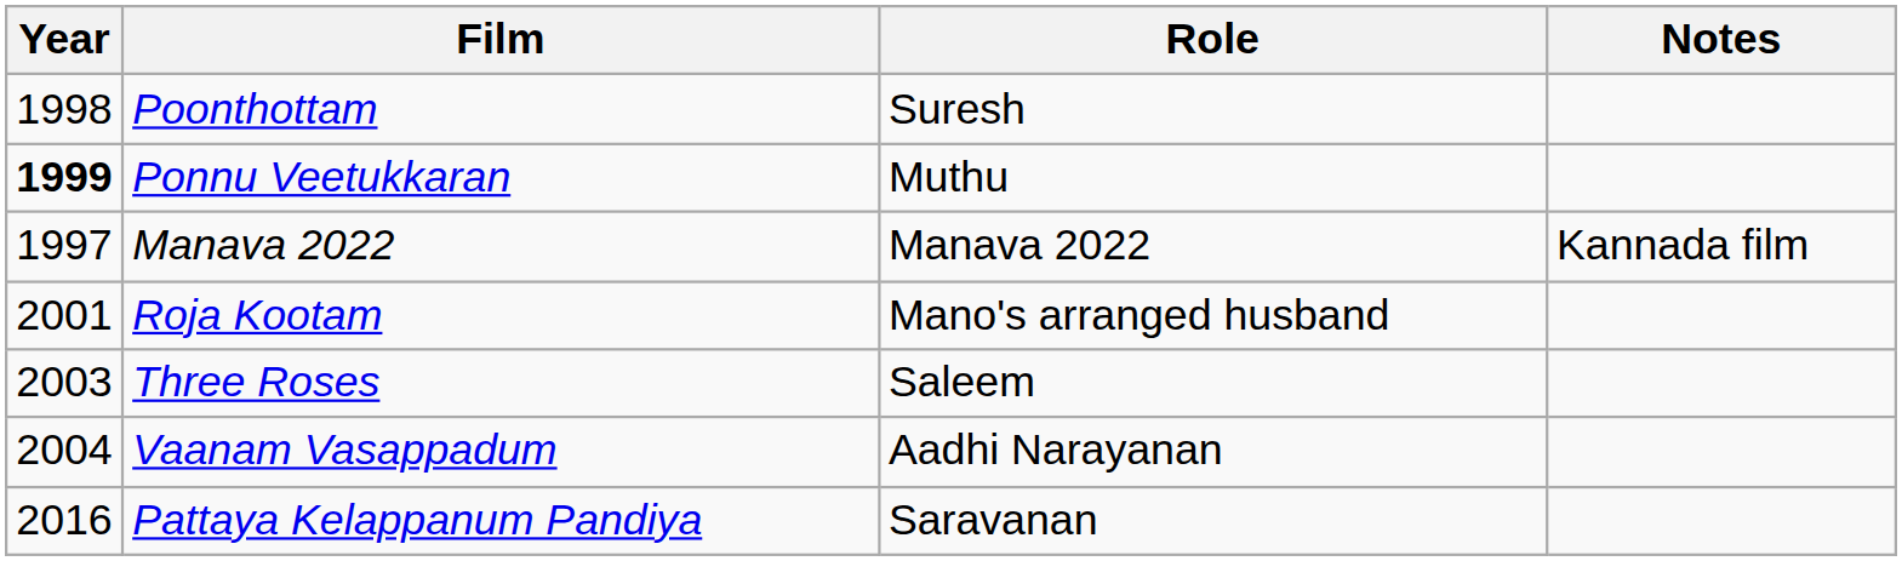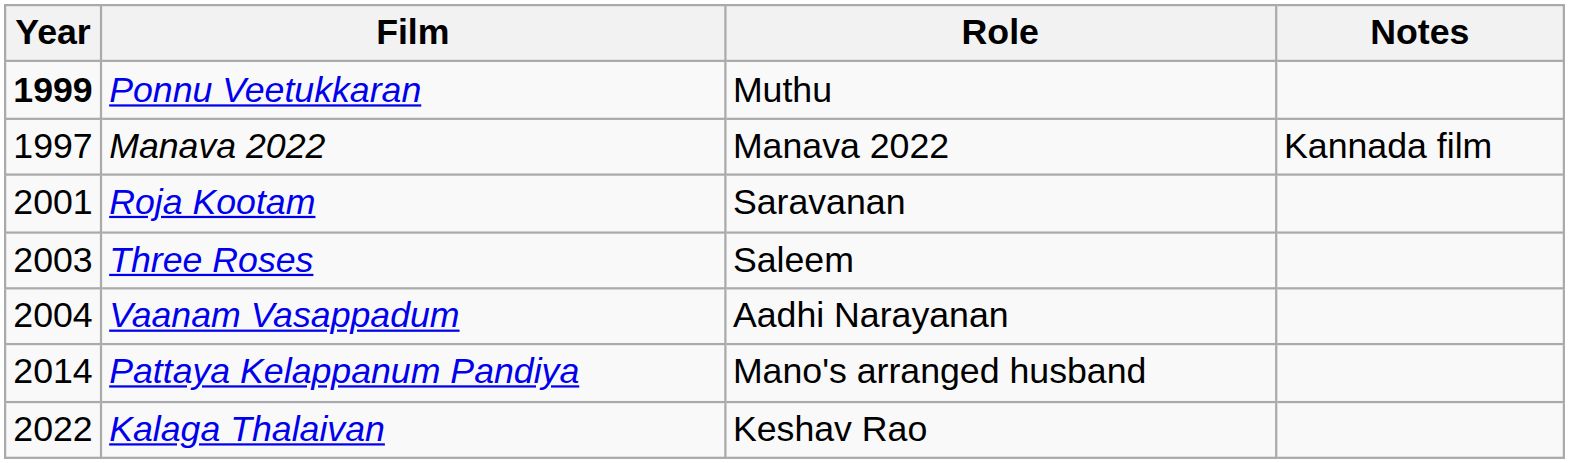- row: 1998 | Poonthottam | Suresh
Roja Kootam | Role: Mano's arranged husband -> Saravanan
Pattaya Kelappanum Pandiya | Year: 2016 -> 2014
Pattaya Kelappanum Pandiya | Role: Saravanan -> Mano's arranged husband
+ row: 2022 | Kalaga Thalaivan | Keshav Rao
